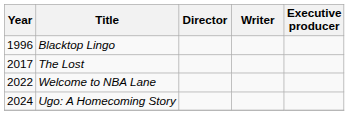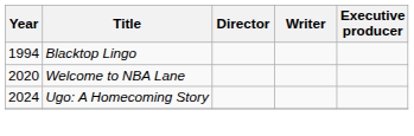Blacktop Lingo | Year: 1996 -> 1994
- row: 2017 | The Lost
Welcome to NBA Lane | Year: 2022 -> 2020
